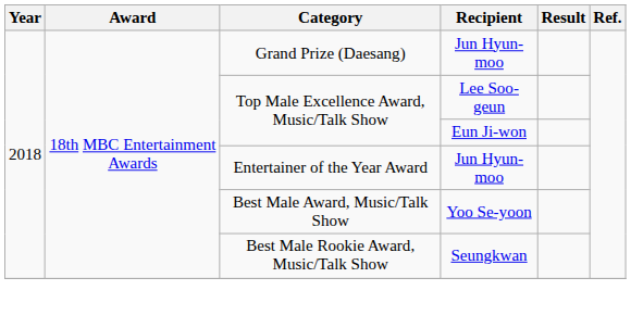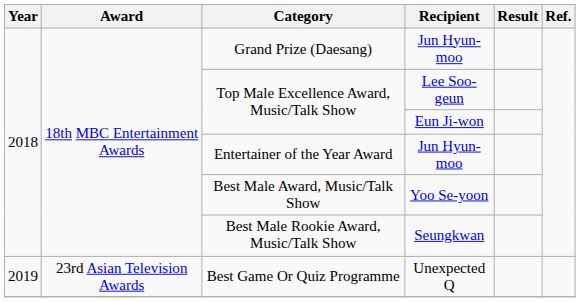+ row: 2019 | 23rd Asian Television Awards | Best Game Or Quiz Programme | Unexpected Q
